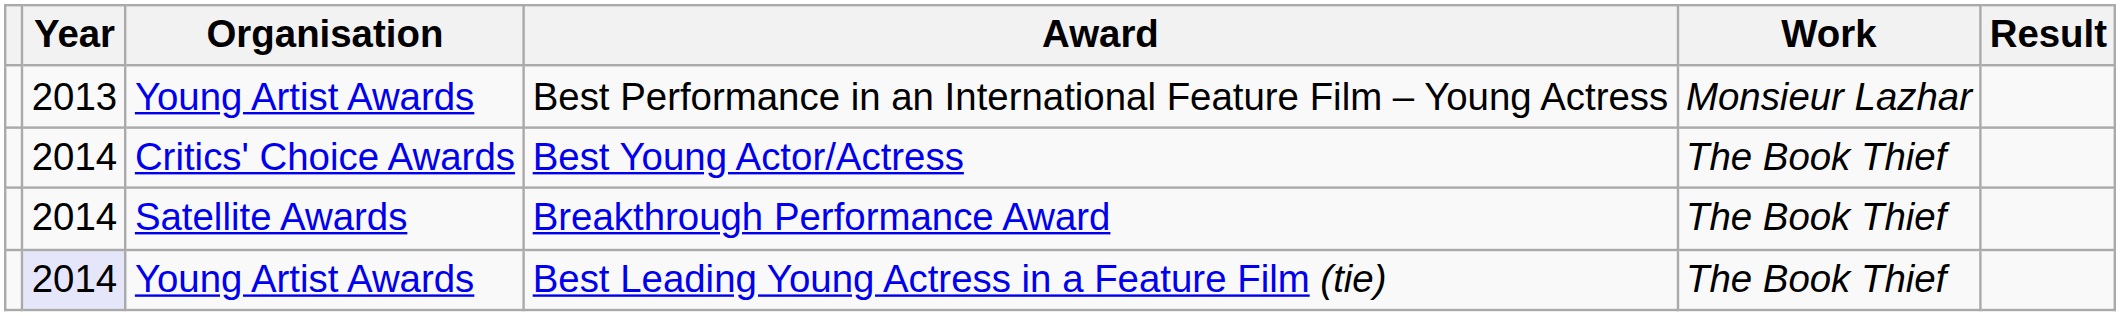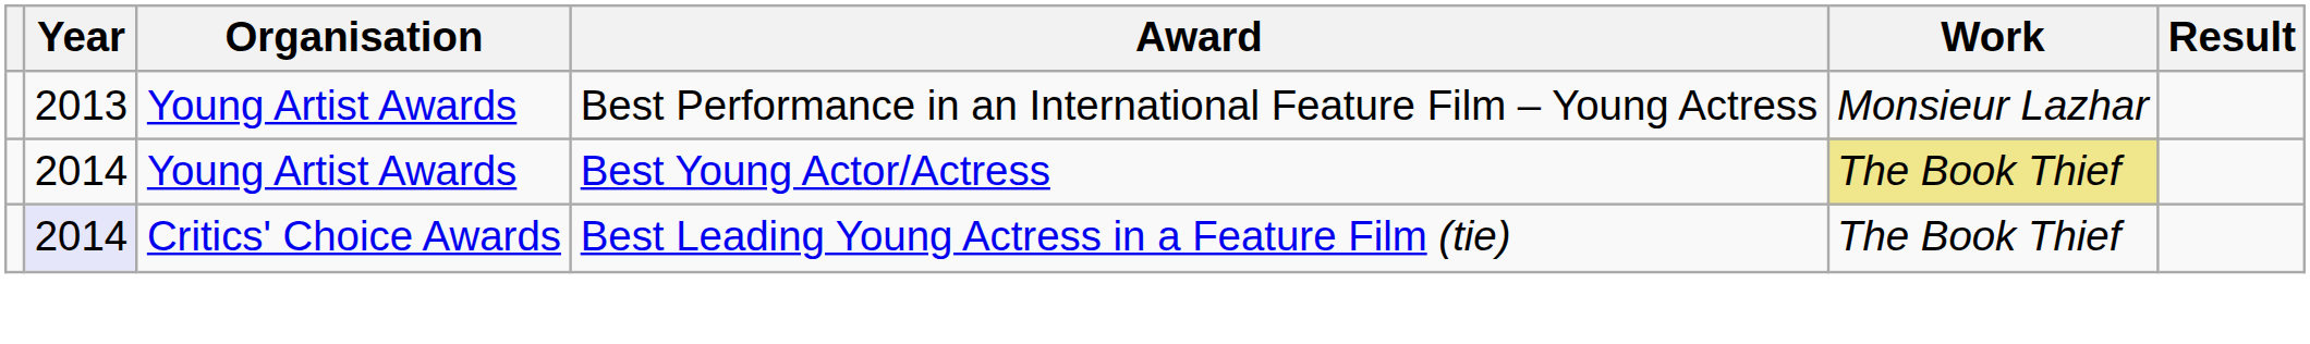Best Young Actor/Actress | Organisation: Critics' Choice Awards -> Young Artist Awards
Best Young Actor/Actress | Work: no background -> khaki background
- row: 2014 | Satellite Awards | Breakthrough Performance Award | The Book Thief
Best Leading Young Actress in a Feature Film (tie) | Organisation: Young Artist Awards -> Critics' Choice Awards
